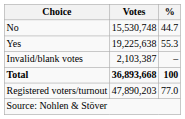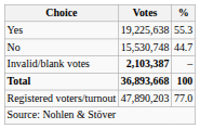rows swapped: Yes <-> No
Invalid/blank votes | Votes: normal -> bold
